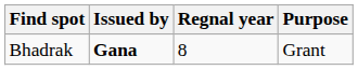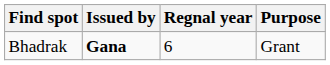Bhadrak | Regnal year: 8 -> 6
